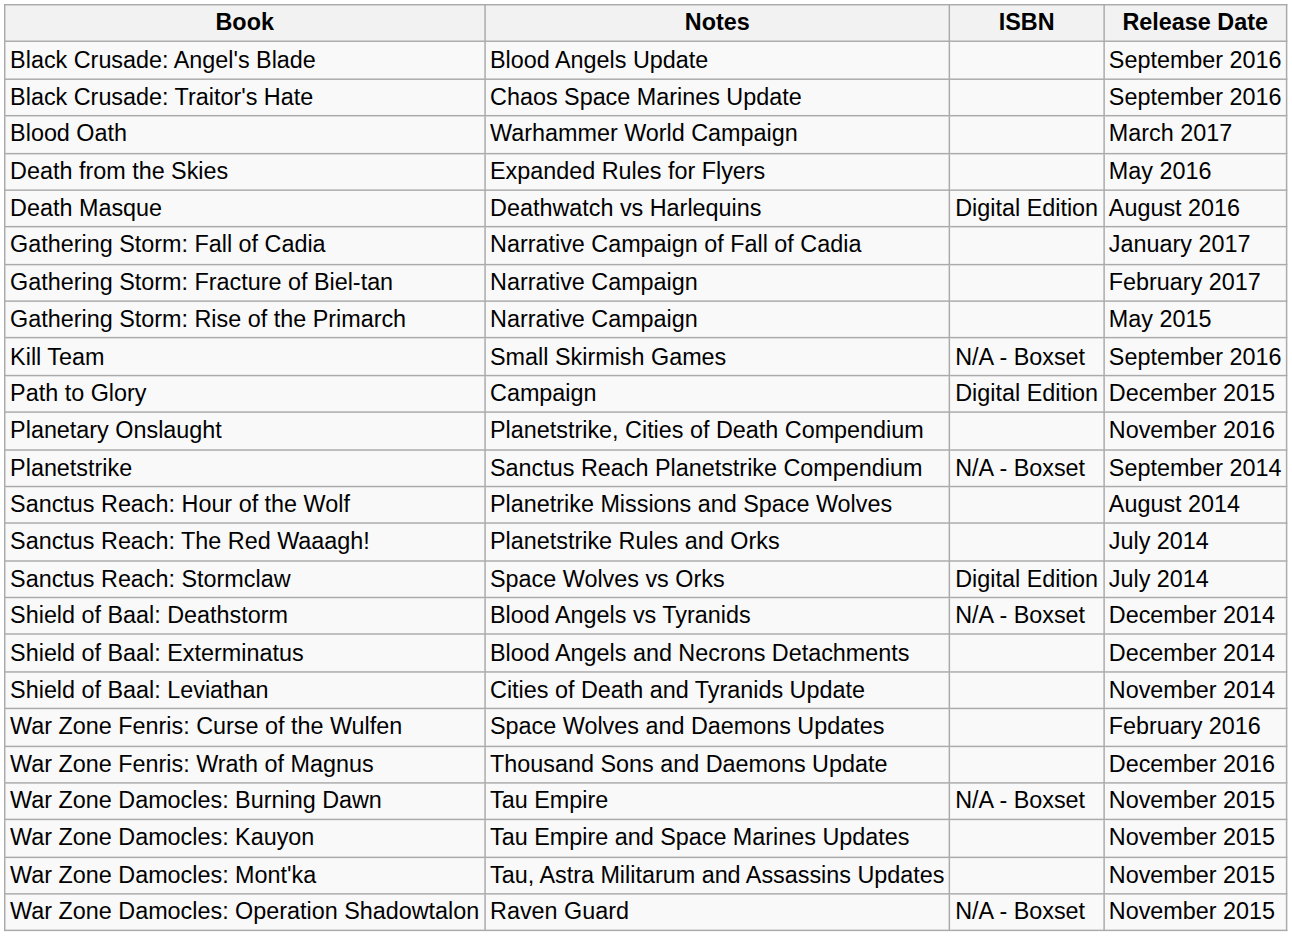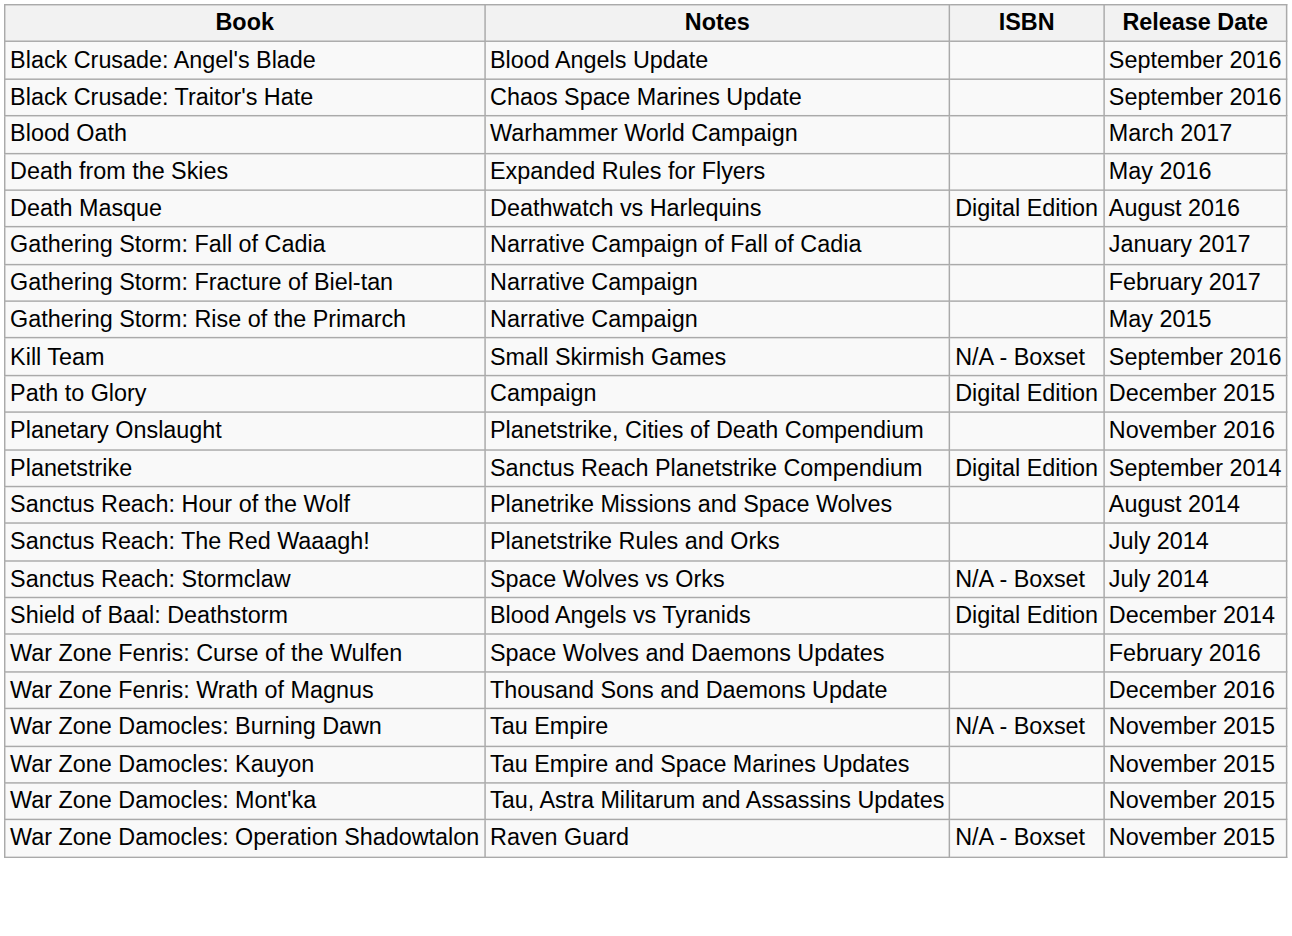Planetstrike | ISBN: N/A - Boxset -> Digital Edition
Sanctus Reach: Stormclaw | ISBN: Digital Edition -> N/A - Boxset
Shield of Baal: Deathstorm | ISBN: N/A - Boxset -> Digital Edition
- row: Shield of Baal: Exterminatus | Blood Angels and Necrons Detachments | December 2014
- row: Shield of Baal: Leviathan | Cities of Death and Tyranids Update | November 2014
